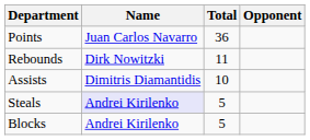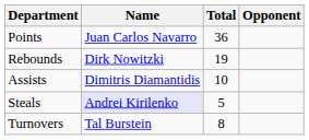Rebounds | Total: 11 -> 19
- row: Blocks | Andrei Kirilenko | 5
+ row: Turnovers | Tal Burstein | 8
